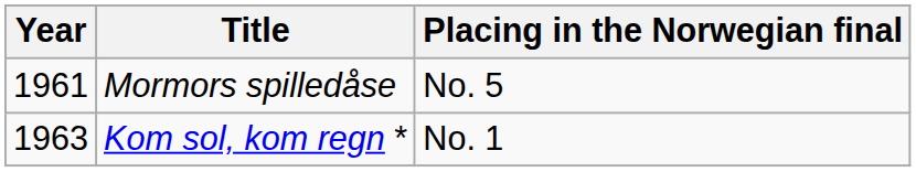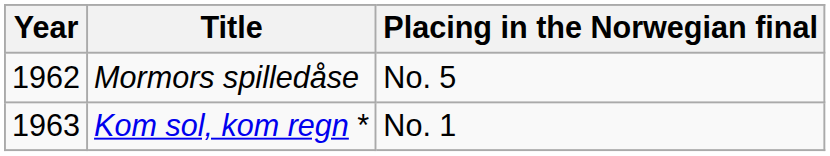Mormors spilledåse | Year: 1961 -> 1962
